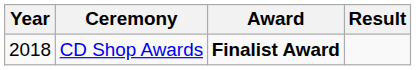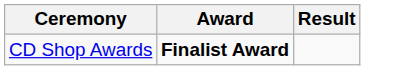- column: Year | 2018
